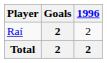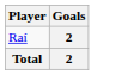- column: 1996 | 2 | 2
